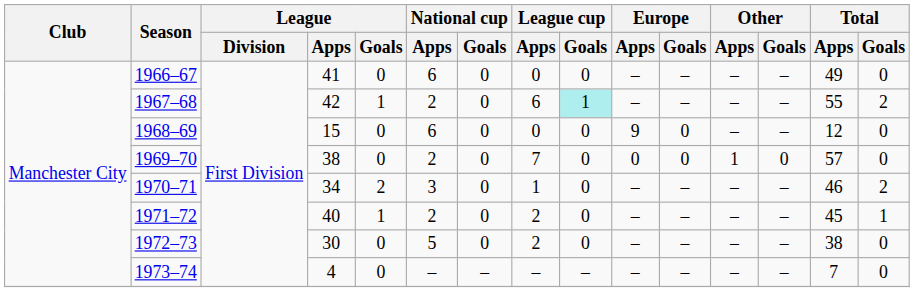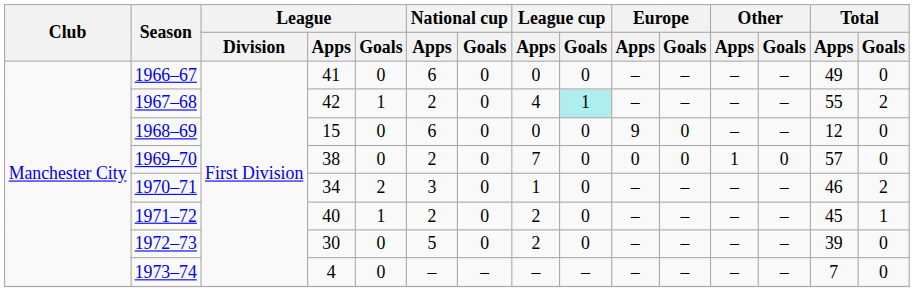1967–68 | League cup / Apps: 6 -> 4
1972–73 | Total / Apps: 38 -> 39
